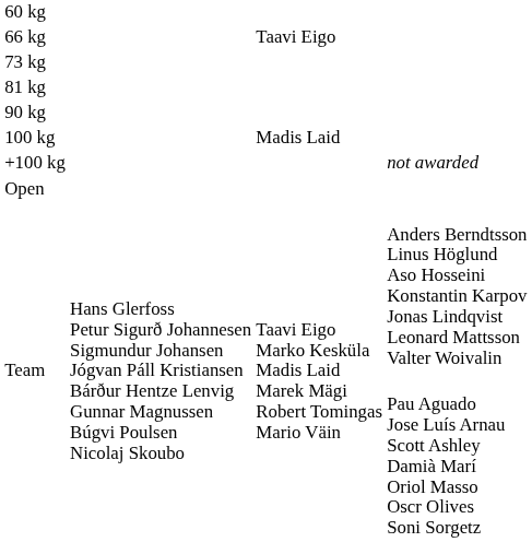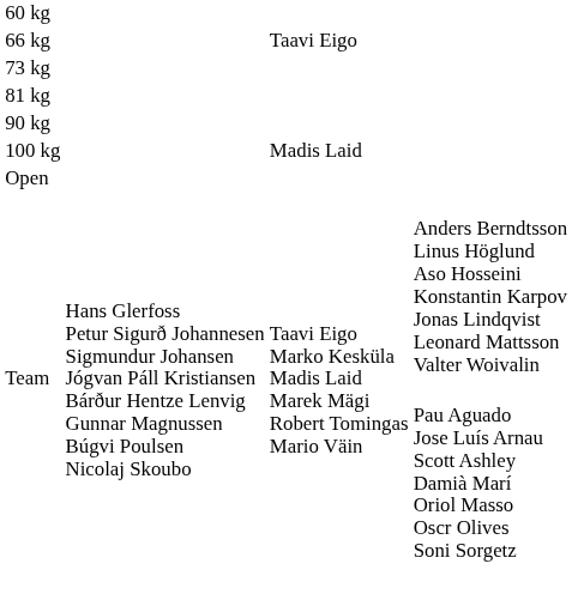- row: +100 kg | not awarded
